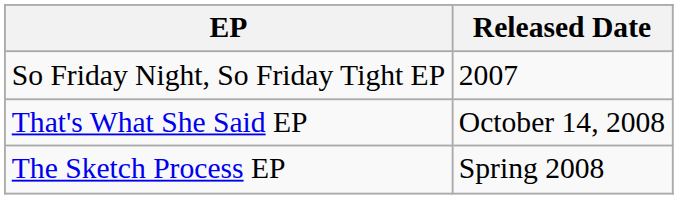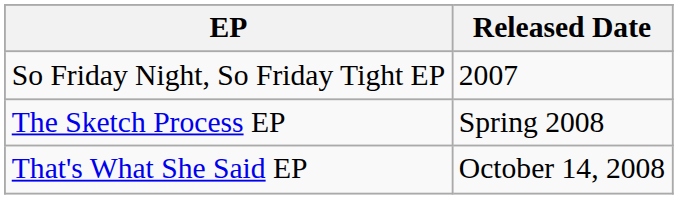rows swapped: The Sketch Process EP <-> That's What She Said EP
